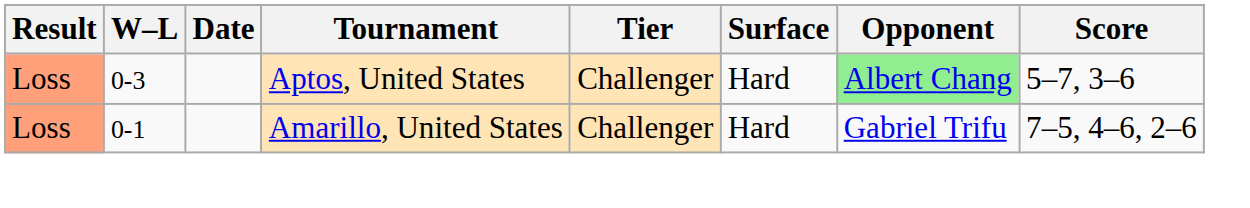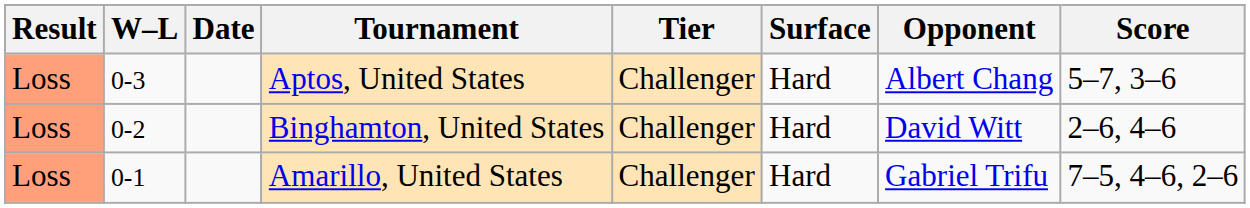Aptos, United States | Opponent: lightgreen background -> no background
+ row: Loss | 0-2 | Binghamton, United States | Challenger | Hard | David Witt | 2–6, 4–6
